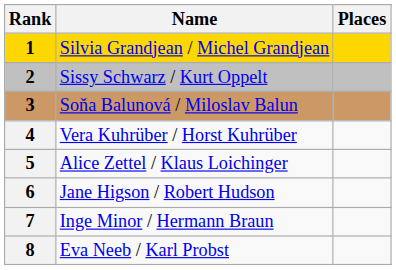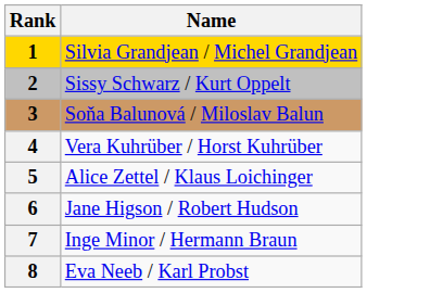- column: Places
